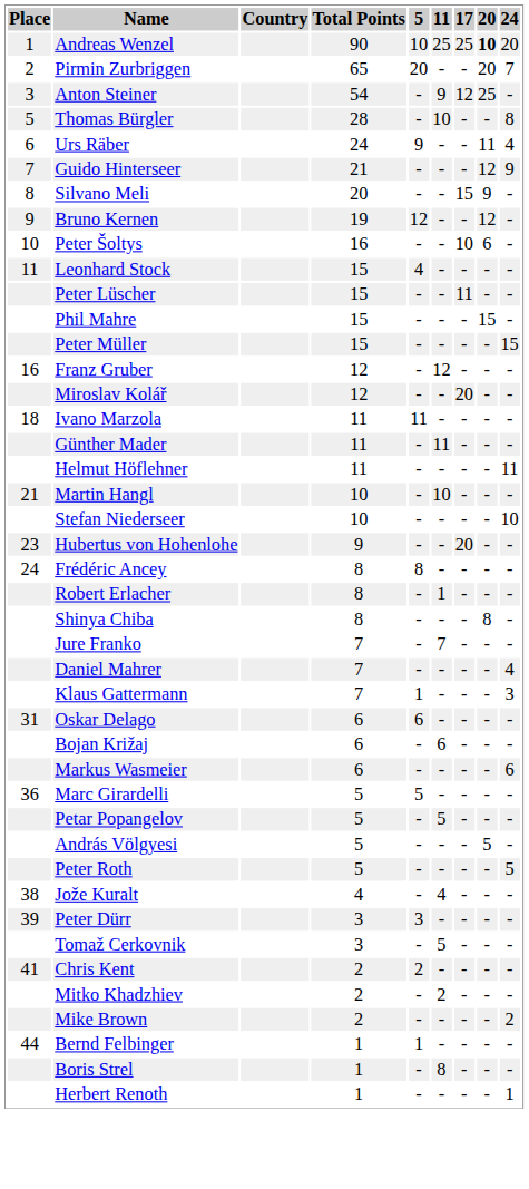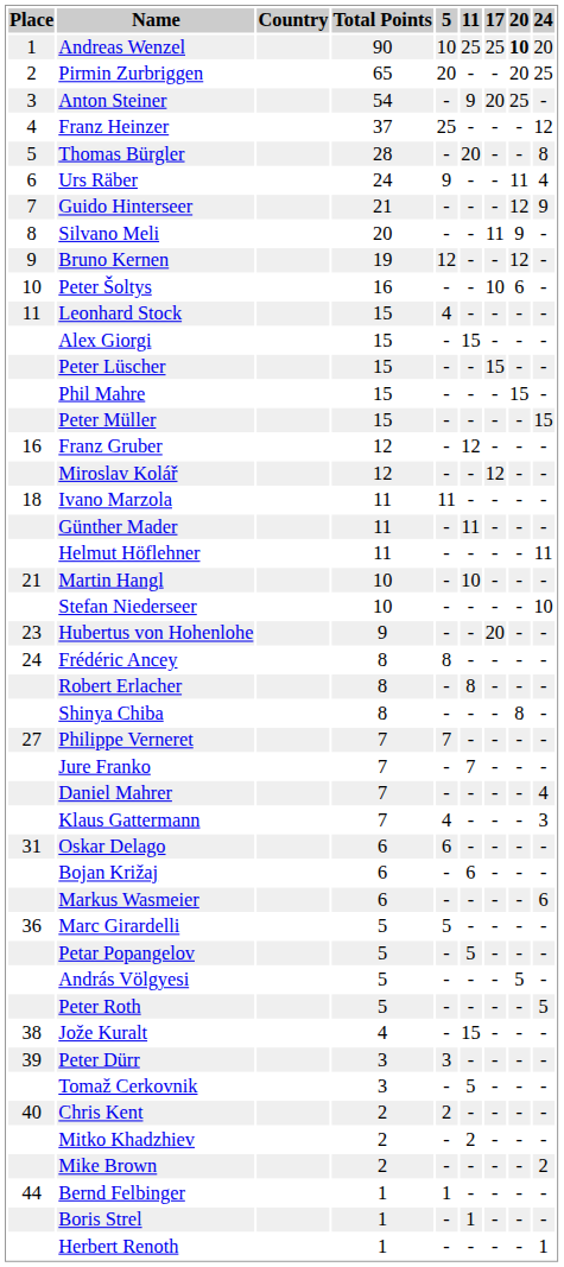Pirmin Zurbriggen | 24: 7 -> 25
Anton Steiner | 17: 12 -> 20
+ row: 4 | Franz Heinzer | 37 | 25 | - | - | - | 12
Thomas Bürgler | 11: 10 -> 20
Silvano Meli | 17: 15 -> 11
+ row: Alex Giorgi | 15 | - | 15 | - | - | -
Peter Lüscher | 17: 11 -> 15
Miroslav Kolář | 17: 20 -> 12
Robert Erlacher | 11: 1 -> 8
+ row: 27 | Philippe Verneret | 7 | 7 | - | - | - | -
Klaus Gattermann | 5: 1 -> 4
Jože Kuralt | 11: 4 -> 15
Chris Kent | Place: 41 -> 40
Boris Strel | 11: 8 -> 1
